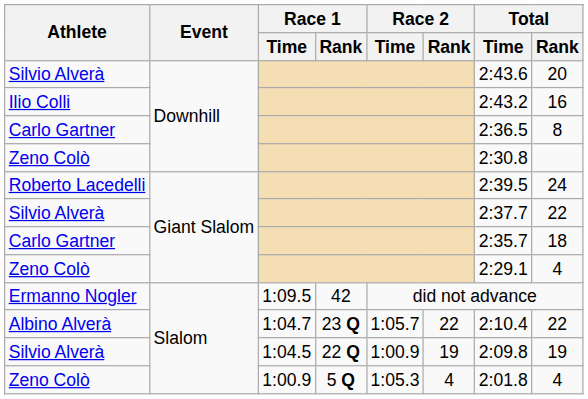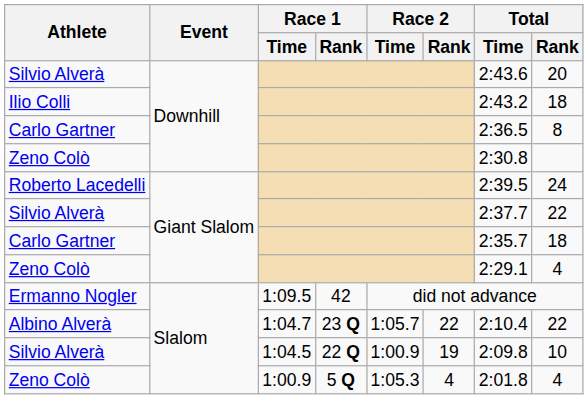Ilio Colli | Total / Rank: 16 -> 18
Silvio Alverà / Slalom | Total / Rank: 19 -> 10
